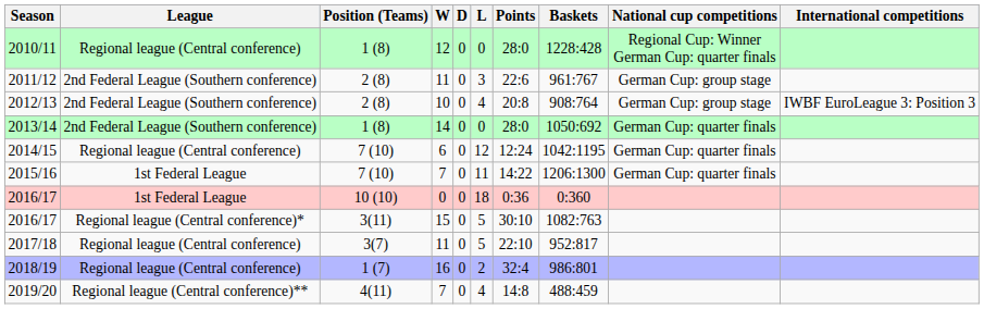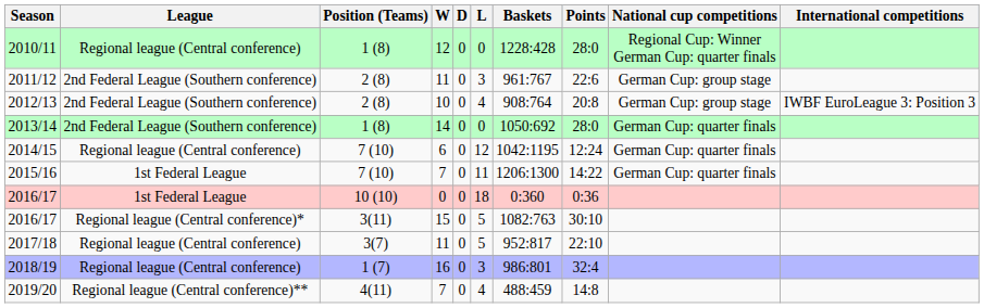columns swapped: Points <-> Baskets
2018/19 | L: 2 -> 3
